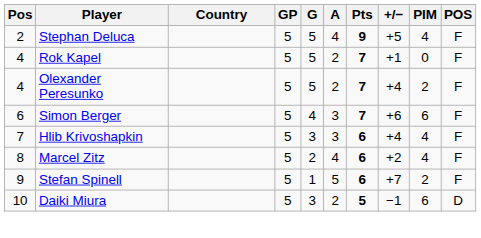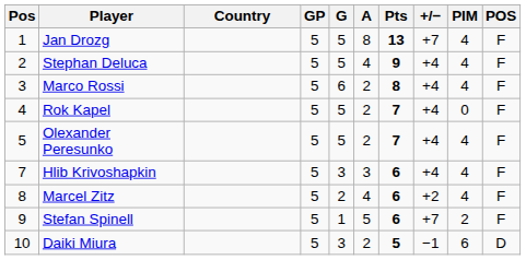+ row: 1 | Jan Drozg | 5 | 5 | 8 | 13 | +7 | 4 | F
Stephan Deluca | +/−: +5 -> +4
+ row: 3 | Marco Rossi | 5 | 6 | 2 | 8 | +4 | 4 | F
Rok Kapel | +/−: +1 -> +4
Olexander Peresunko | Pos: 4 -> 5
Olexander Peresunko | PIM: 2 -> 4
- row: 6 | Simon Berger | 5 | 4 | 3 | 7 | +6 | 6 | F
